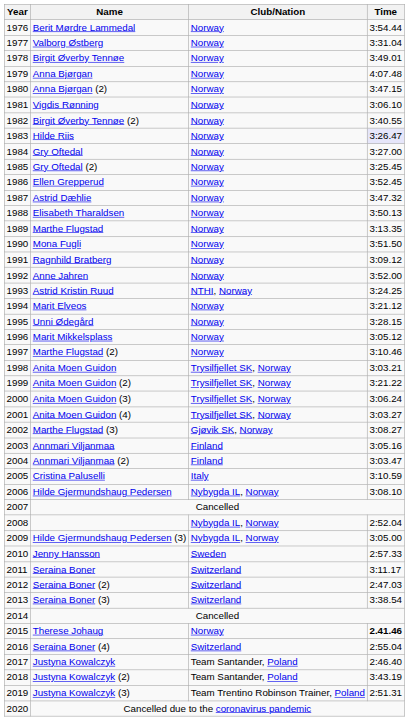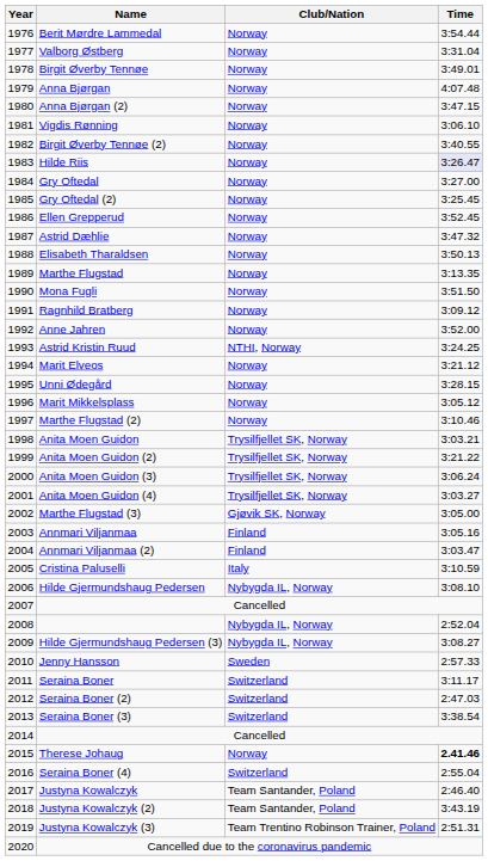Marthe Flugstad (3) | Time: 3:08.27 -> 3:05.00
Hilde Gjermundshaug Pedersen (3) | Time: 3:05.00 -> 3:08.27
